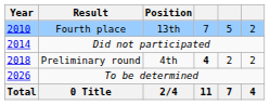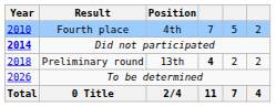Fourth place | Position: 13th -> 4th
Did not participated | Year: normal -> bold
Preliminary round | Position: 4th -> 13th
